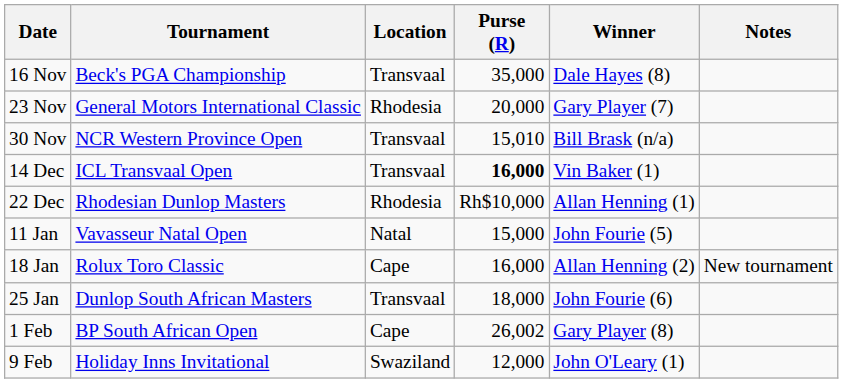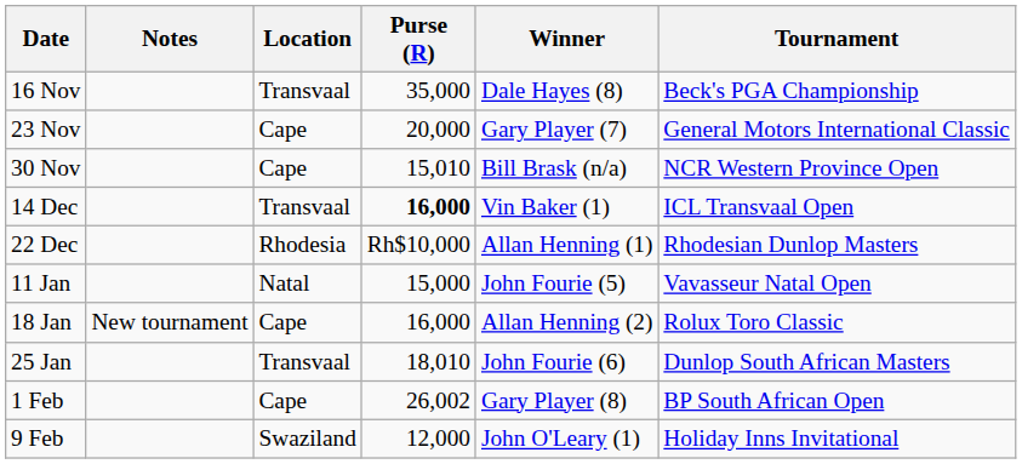columns swapped: Tournament <-> Notes
23 Nov | Location: Rhodesia -> Cape
30 Nov | Location: Transvaal -> Cape
25 Jan | Purse (R): 18,000 -> 18,010
